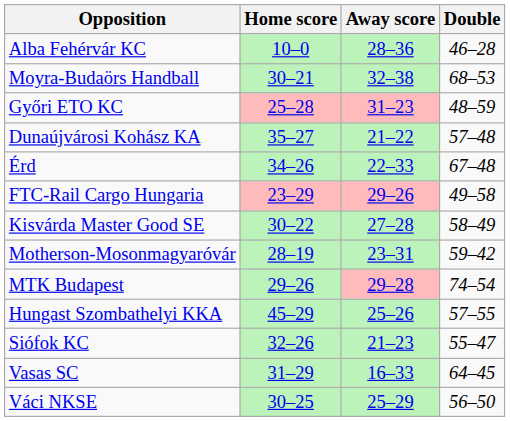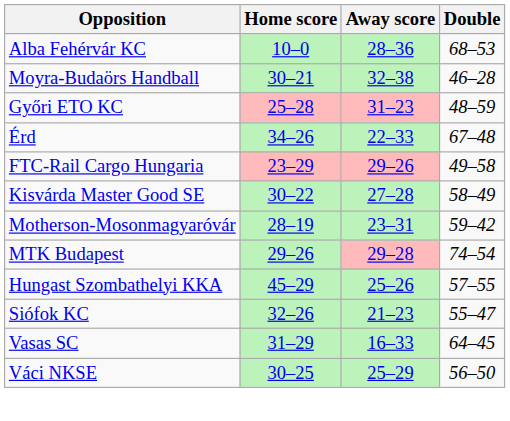Alba Fehérvár KC | Double: 46–28 -> 68–53
Moyra-Budaörs Handball | Double: 68–53 -> 46–28
- row: Dunaújvárosi Kohász KA | 35–27 | 21–22 | 57–48
